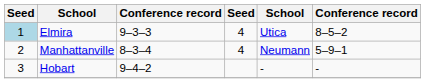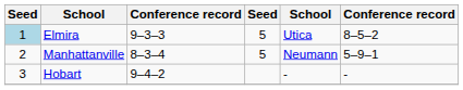Elmira | column 4: 4 -> 5
Manhattanville | column 4: 4 -> 5
